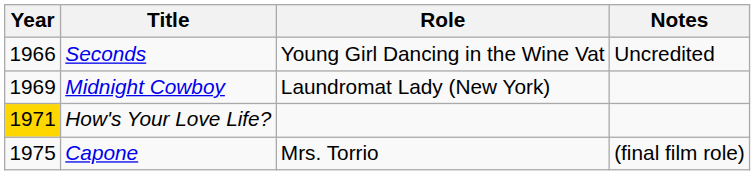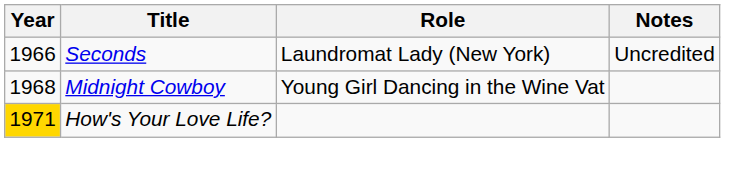Seconds | Role: Young Girl Dancing in the Wine Vat -> Laundromat Lady (New York)
Midnight Cowboy | Year: 1969 -> 1968
Midnight Cowboy | Role: Laundromat Lady (New York) -> Young Girl Dancing in the Wine Vat
- row: 1975 | Capone | Mrs. Torrio | (final film role)
